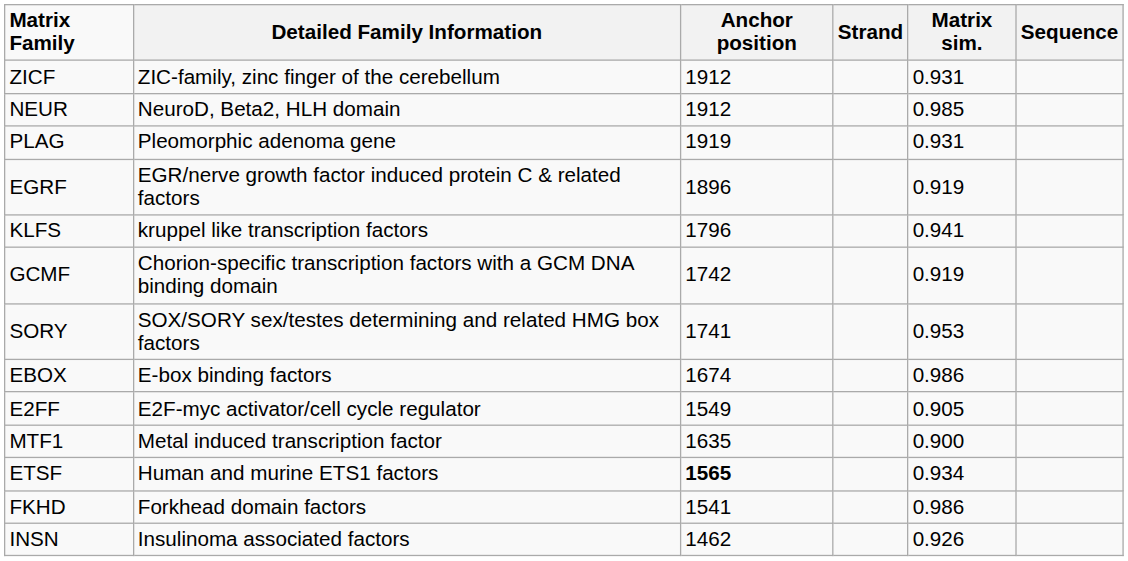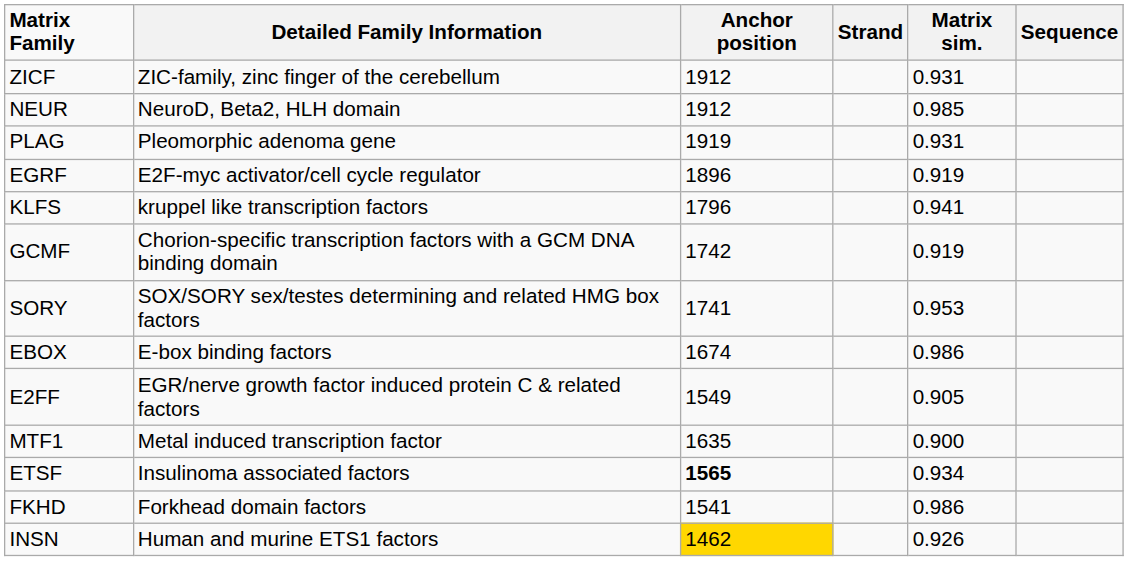EGRF | Detailed Family Information: EGR/nerve growth factor induced protein C & related factors -> E2F-myc activator/cell cycle regulator
E2FF | Detailed Family Information: E2F-myc activator/cell cycle regulator -> EGR/nerve growth factor induced protein C & related factors
ETSF | Detailed Family Information: Human and murine ETS1 factors -> Insulinoma associated factors
INSN | Detailed Family Information: Insulinoma associated factors -> Human and murine ETS1 factors
INSN | Anchor position: no background -> gold background
